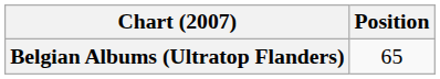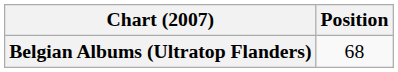Belgian Albums (Ultratop Flanders) | Position: 65 -> 68
